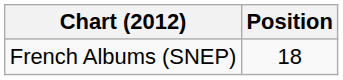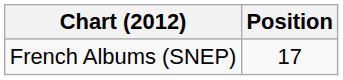French Albums (SNEP) | Position: 18 -> 17
